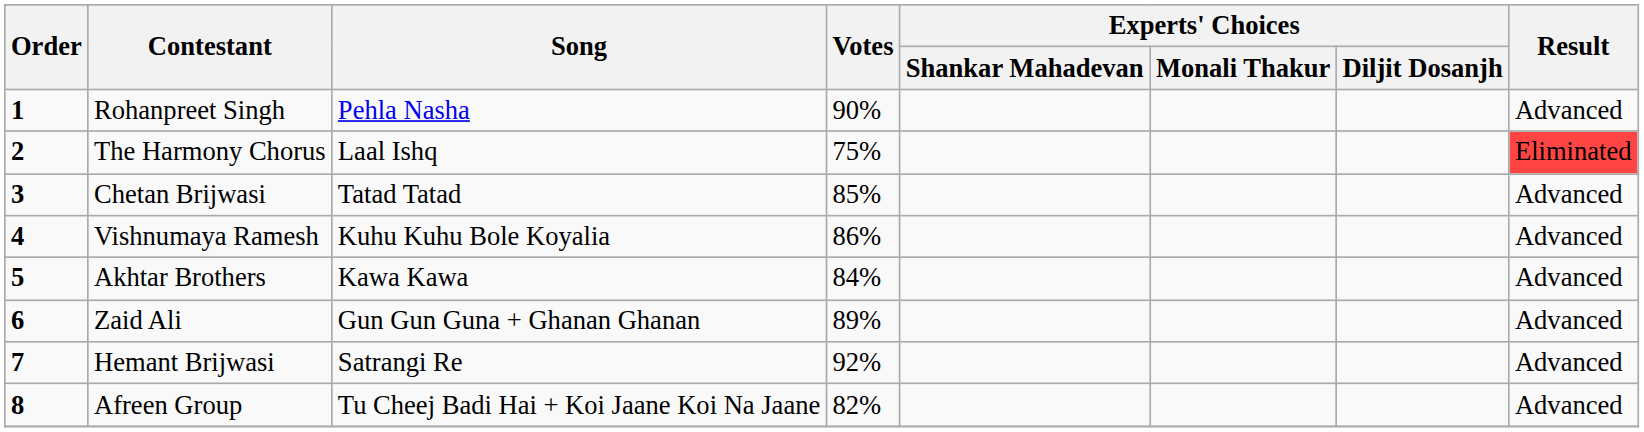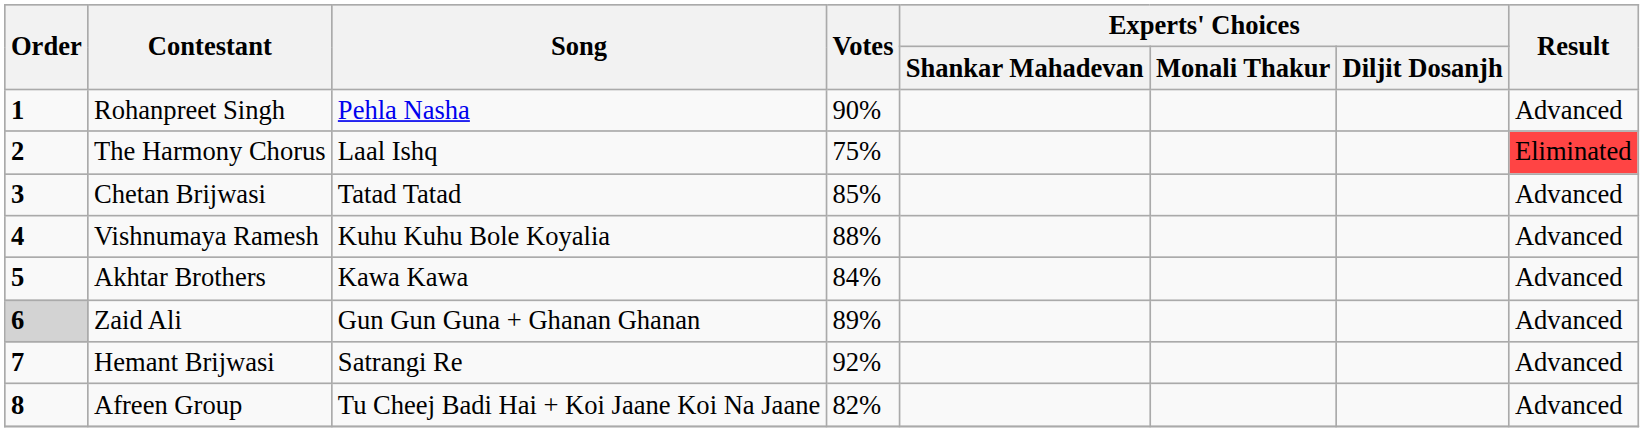Vishnumaya Ramesh | Votes: 86% -> 88%
Zaid Ali | Order: no background -> lightgrey background
